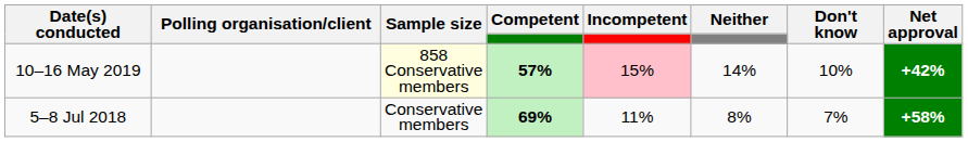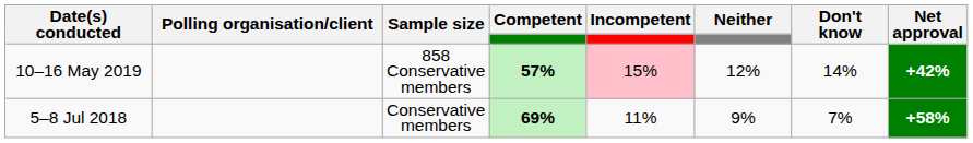10–16 May 2019 | Sample size: lightyellow background -> no background
10–16 May 2019 | Neither: 14% -> 12%
10–16 May 2019 | Don't know: 10% -> 14%
5–8 Jul 2018 | Neither: 8% -> 9%
